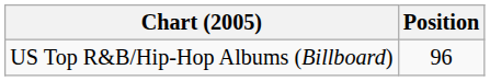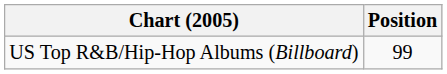US Top R&B/Hip-Hop Albums (Billboard) | Position: 96 -> 99
